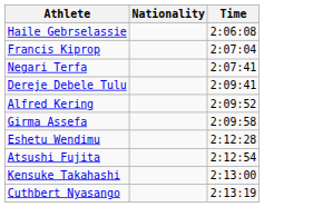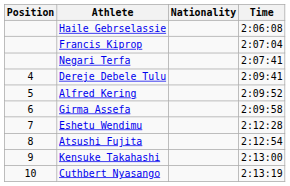+ column: Position | 4 | 5 | 6 | 7 | 8 | 9 | 10
